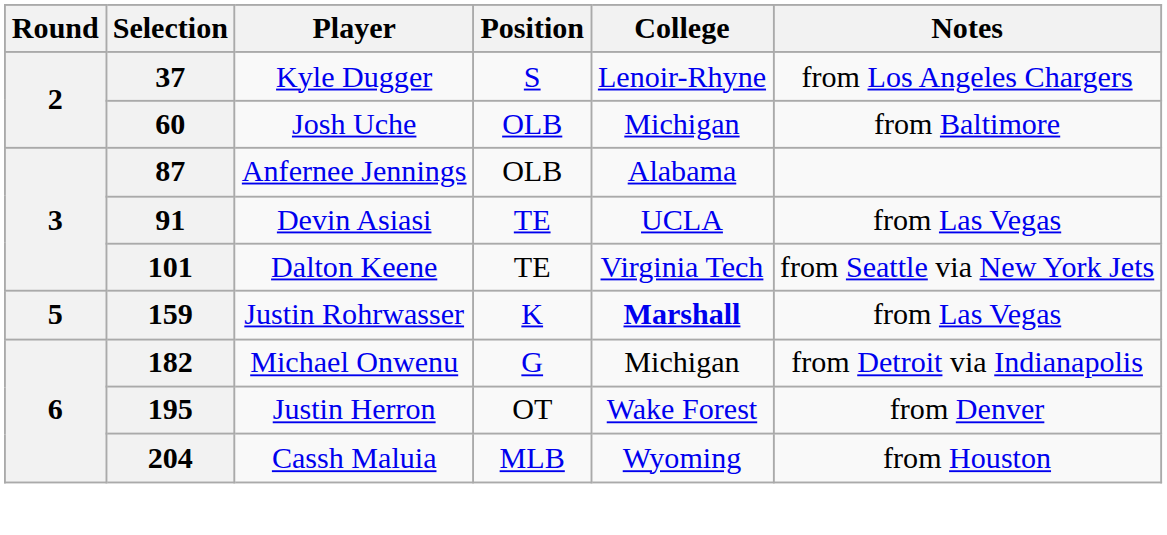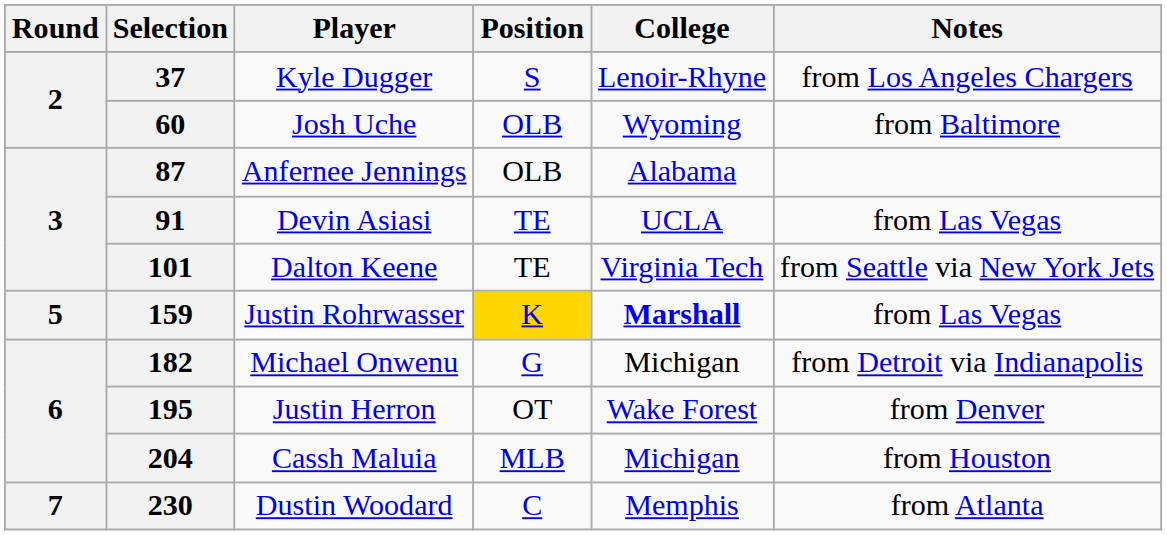60 | College: Michigan -> Wyoming
159 | Position: no background -> gold background
204 | College: Wyoming -> Michigan
+ row: 7 | 230 | Dustin Woodard | C | Memphis | from Atlanta
